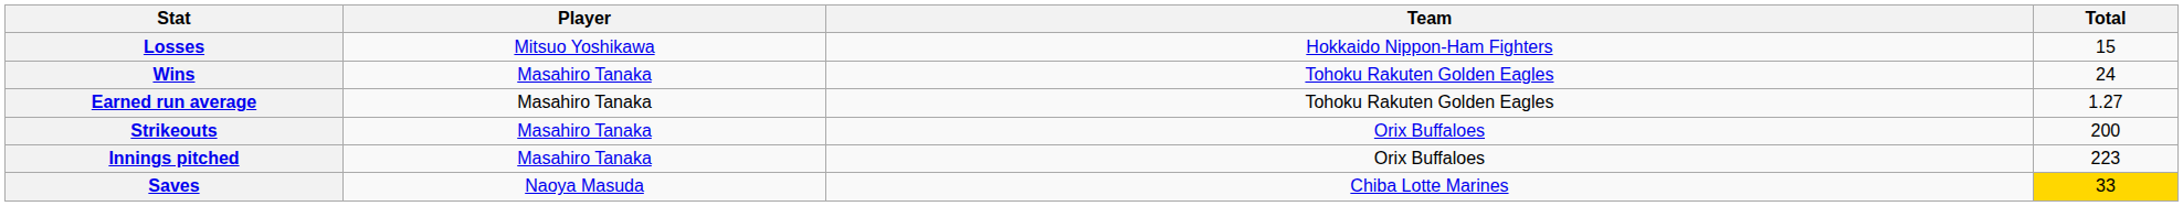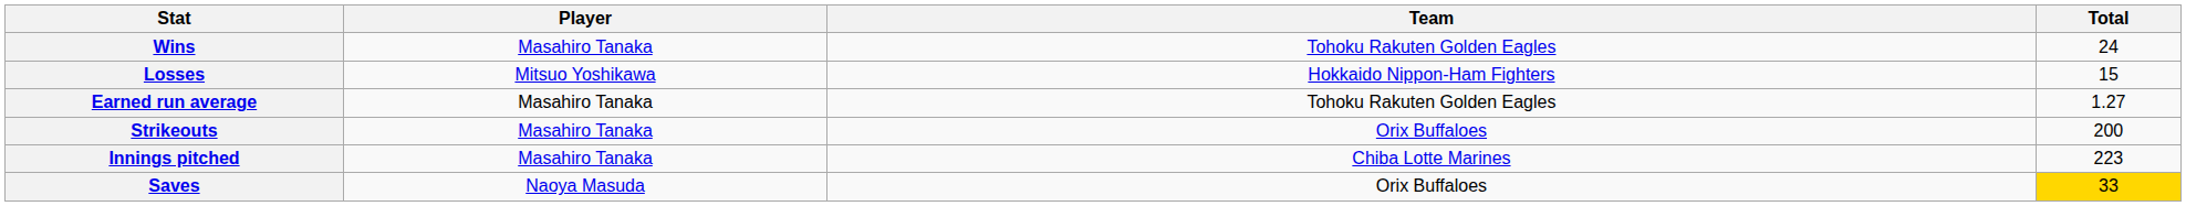rows swapped: Wins <-> Losses
Innings pitched | Team: Orix Buffaloes -> Chiba Lotte Marines
Saves | Team: Chiba Lotte Marines -> Orix Buffaloes
